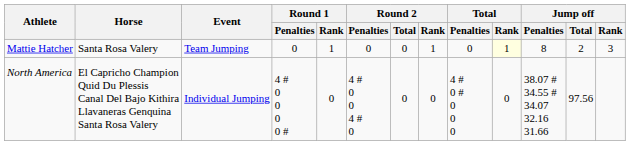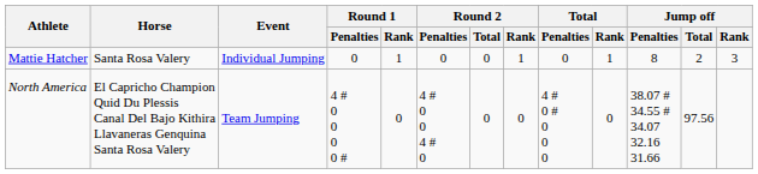Mattie Hatcher | Event: Team Jumping -> Individual Jumping
Mattie Hatcher | Total / Rank: lightyellow background -> no background
North America | Event: Individual Jumping -> Team Jumping
